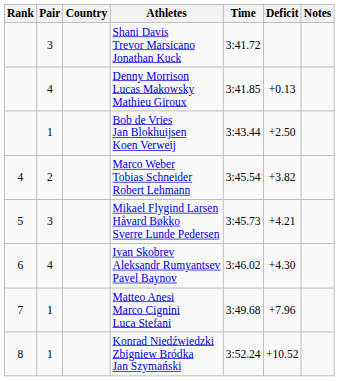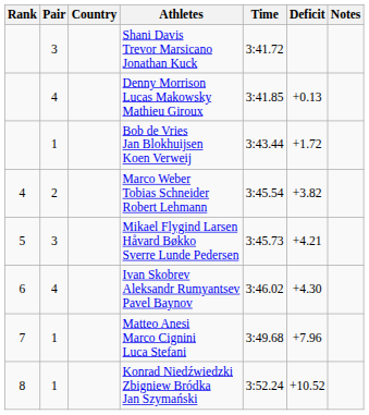Bob de Vries Jan Blokhuijsen Koen Verweij | Deficit: +2.50 -> +1.72
